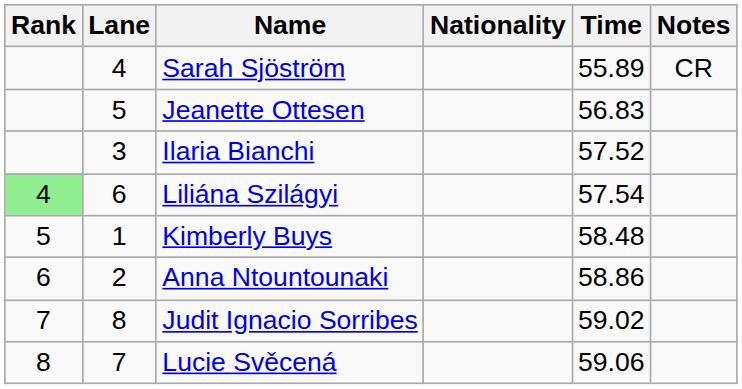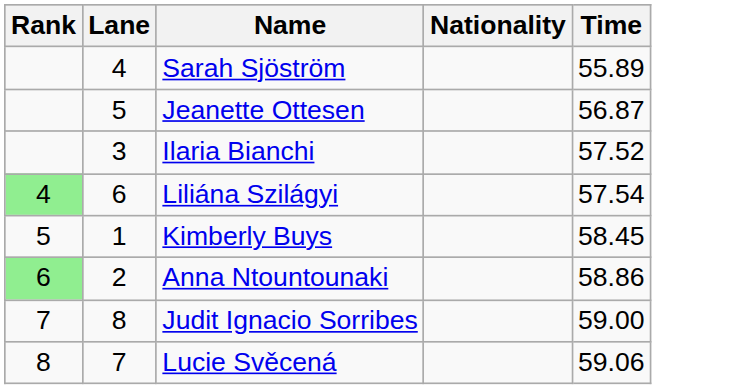- column: Notes | CR
Jeanette Ottesen | Time: 56.83 -> 56.87
Kimberly Buys | Time: 58.48 -> 58.45
Anna Ntountounaki | Rank: no background -> lightgreen background
Judit Ignacio Sorribes | Time: 59.02 -> 59.00
